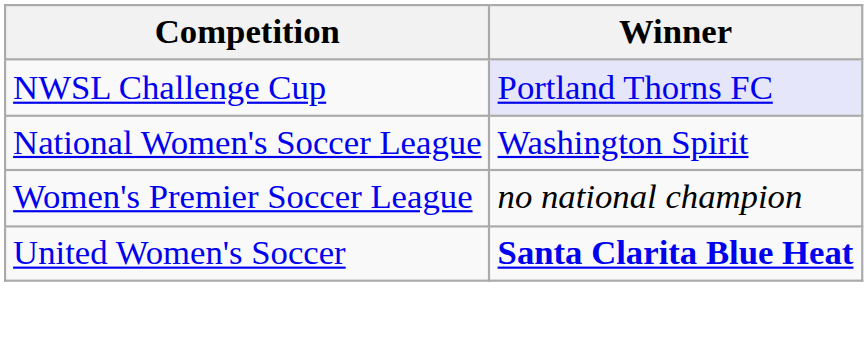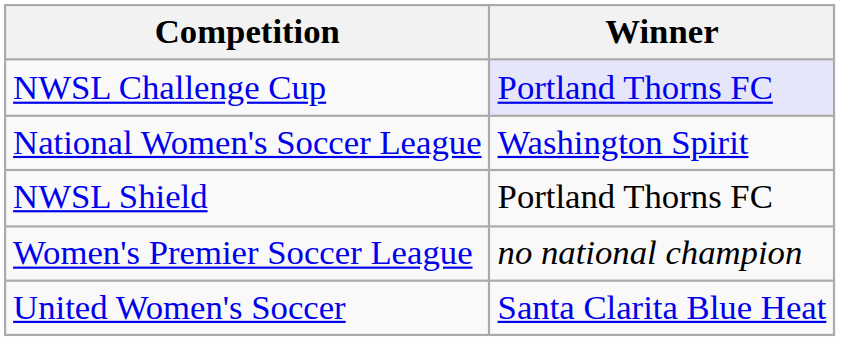+ row: NWSL Shield | Portland Thorns FC
United Women's Soccer | Winner: bold -> normal
